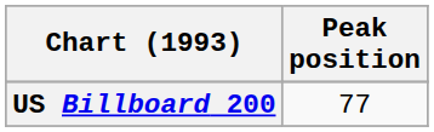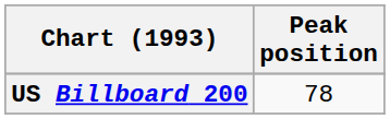US Billboard 200 | Peak position: 77 -> 78
